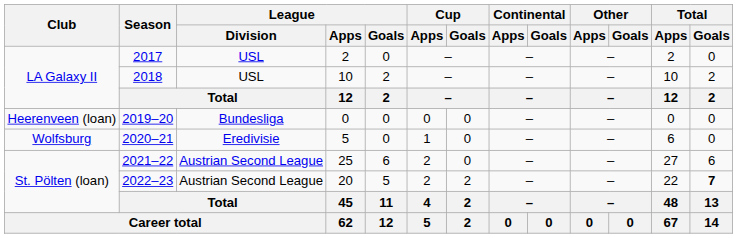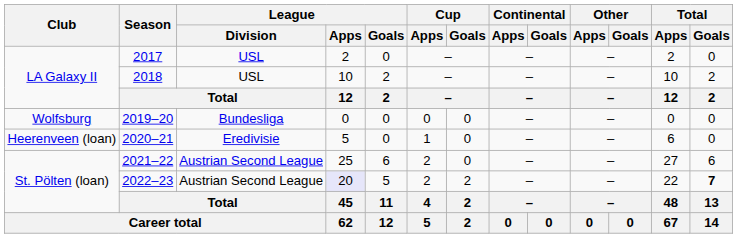2019–20 | Club: Heerenveen (loan) -> Wolfsburg
2020–21 | Club: Wolfsburg -> Heerenveen (loan)
2022–23 | League / Apps: no background -> lavender background
